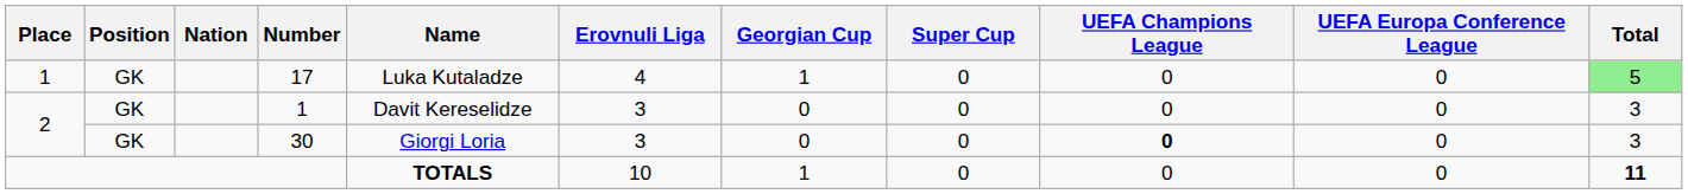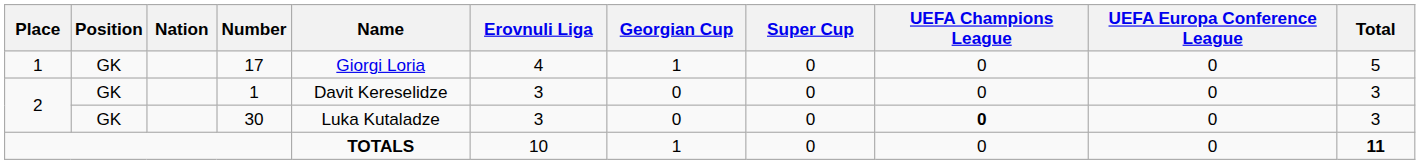17 | Name: Luka Kutaladze -> Giorgi Loria
17 | Total: lightgreen background -> no background
30 | Name: Giorgi Loria -> Luka Kutaladze
